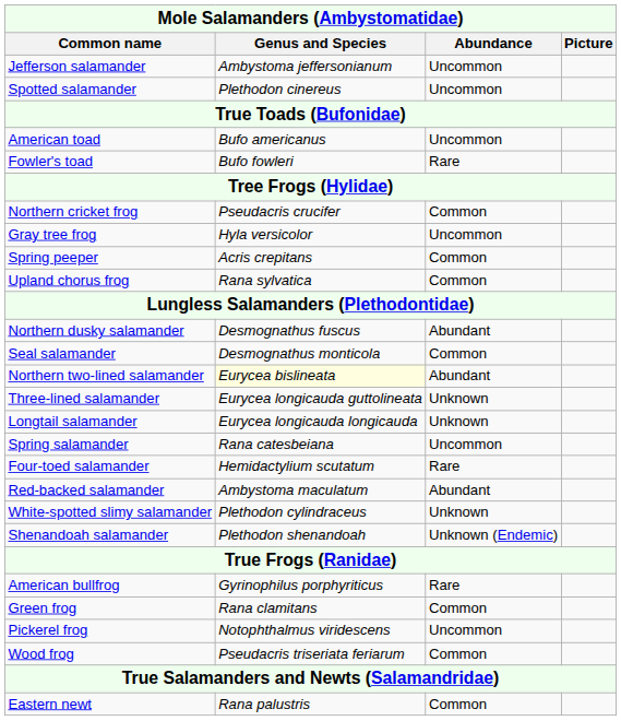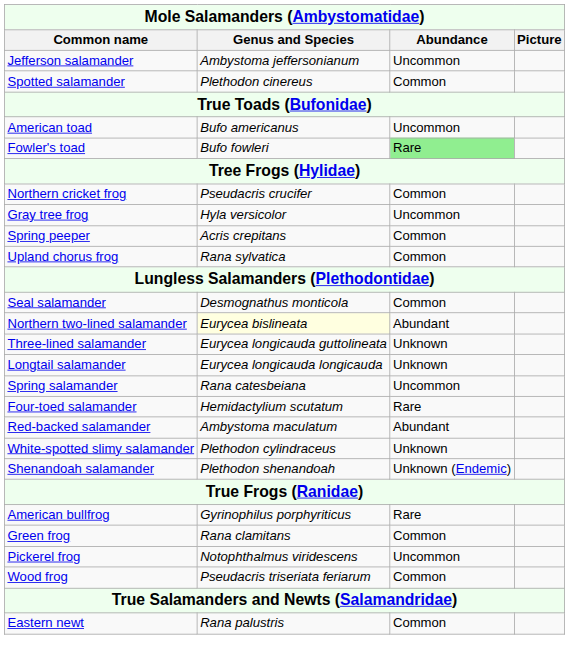Spotted salamander | Abundance: Uncommon -> Common
Fowler's toad | Abundance: no background -> lightgreen background
- row: Northern dusky salamander | Desmognathus fuscus | Abundant
